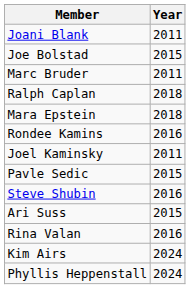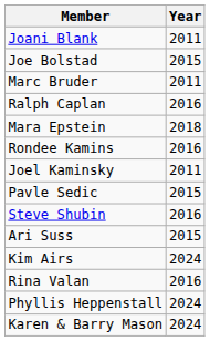Ralph Caplan | Year: 2018 -> 2016
rows swapped: Rina Valan <-> Kim Airs
+ row: Karen & Barry Mason | 2024
